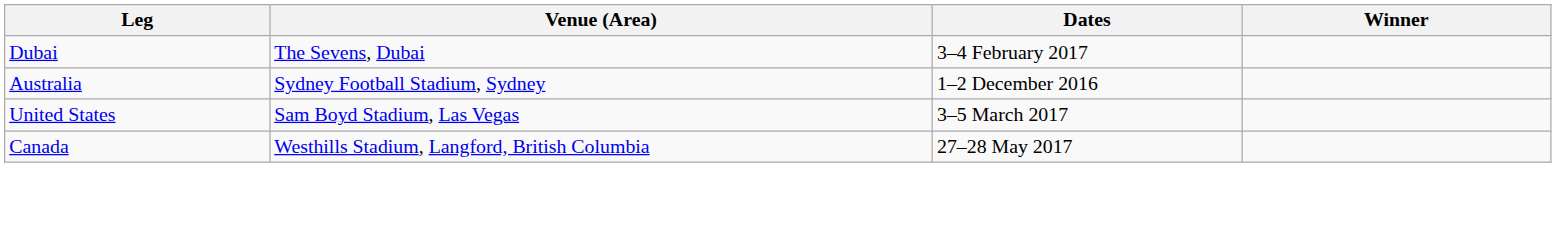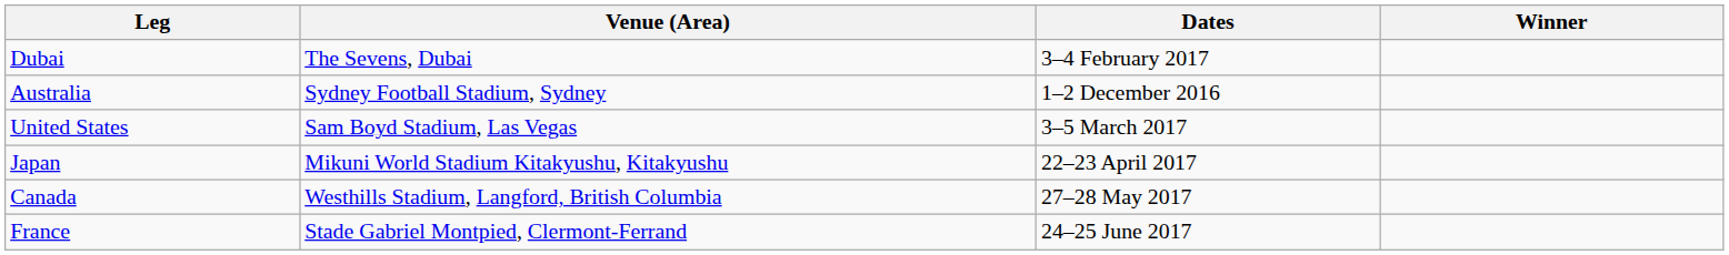+ row: Japan | Mikuni World Stadium Kitakyushu, Kitakyushu | 22–23 April 2017
+ row: France | Stade Gabriel Montpied, Clermont-Ferrand | 24–25 June 2017
